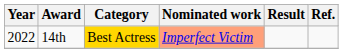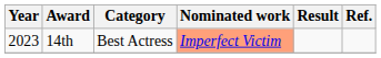14th | Year: 2022 -> 2023
14th | Category: gold background -> no background
